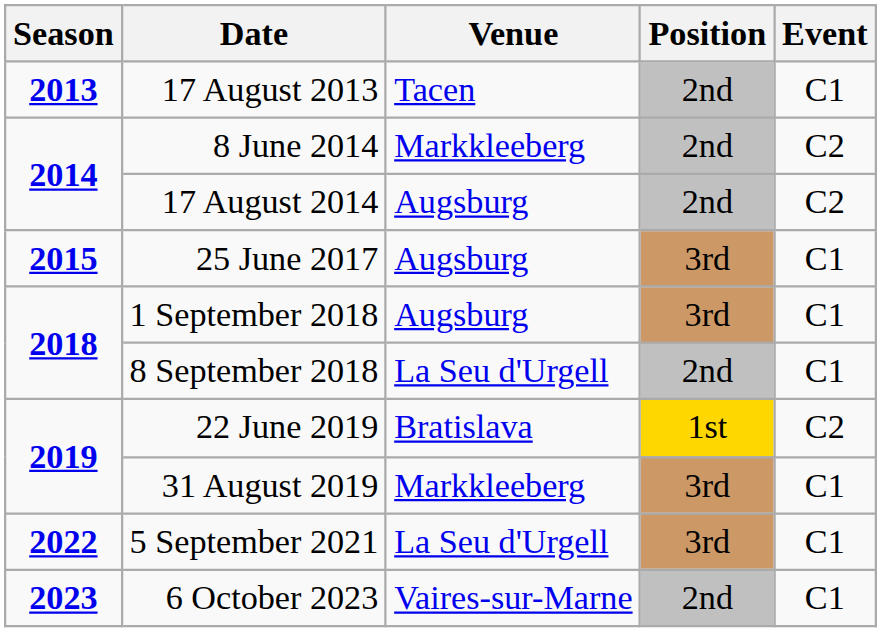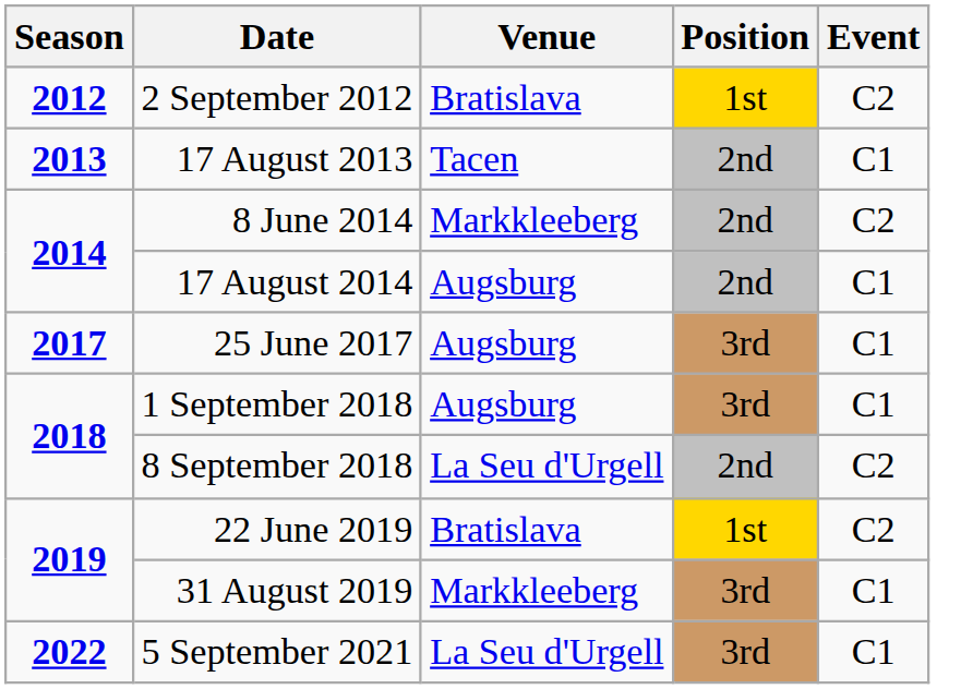+ row: 2012 | 2 September 2012 | Bratislava | 1st | C2
17 August 2014 | Event: C2 -> C1
25 June 2017 | Season: 2015 -> 2017
8 September 2018 | Event: C1 -> C2
- row: 2023 | 6 October 2023 | Vaires-sur-Marne | 2nd | C1
